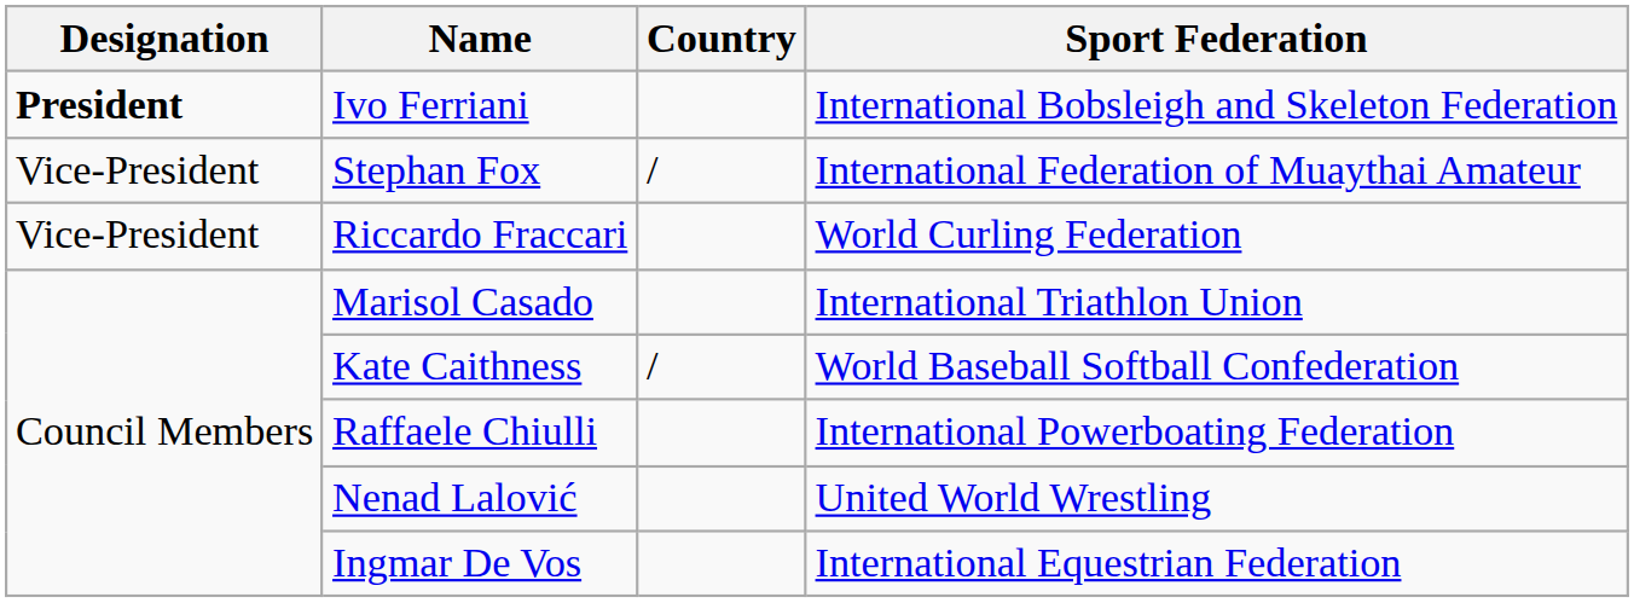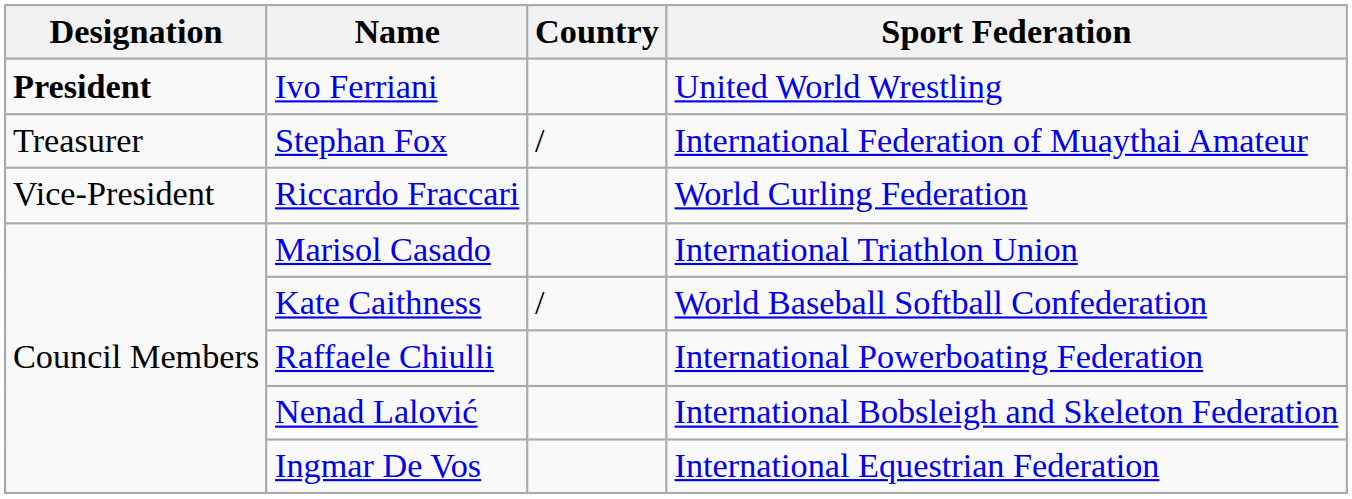Ivo Ferriani | Sport Federation: International Bobsleigh and Skeleton Federation -> United World Wrestling
Stephan Fox | Designation: Vice-President -> Treasurer
Nenad Lalović | Sport Federation: United World Wrestling -> International Bobsleigh and Skeleton Federation
